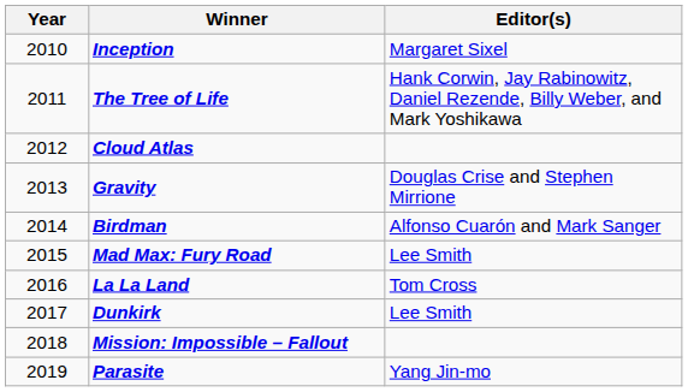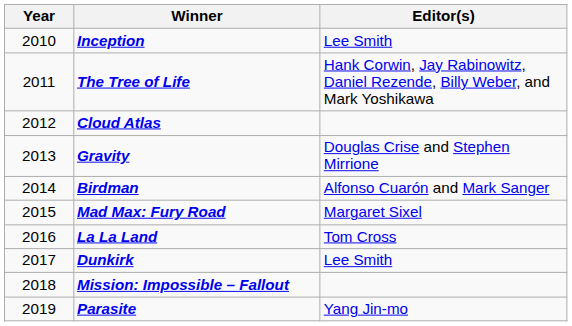Inception | Editor(s): Margaret Sixel -> Lee Smith
Mad Max: Fury Road | Editor(s): Lee Smith -> Margaret Sixel
